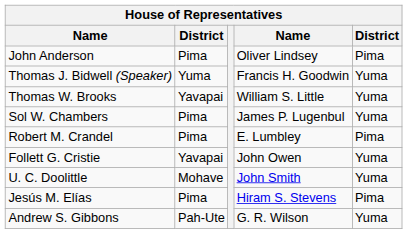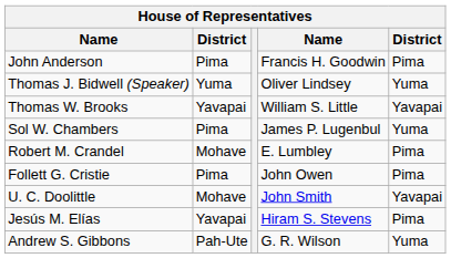John Anderson | column 4: Oliver Lindsey -> Francis H. Goodwin
Thomas J. Bidwell (Speaker) | column 4: Francis H. Goodwin -> Oliver Lindsey
Thomas W. Brooks | column 5: Yuma -> Yavapai
Robert M. Crandel | column 2: Pima -> Mohave
Follett G. Cristie | column 2: Yavapai -> Pima
Follett G. Cristie | column 5: Yuma -> Pima
U. C. Doolittle | column 5: Yuma -> Yavapai
Jesús M. Elías | column 2: Pima -> Yavapai
